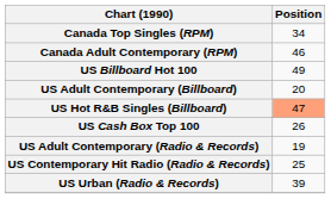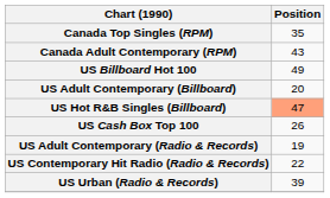Canada Top Singles (RPM) | Position: 34 -> 35
Canada Adult Contemporary (RPM) | Position: 46 -> 43
US Contemporary Hit Radio (Radio & Records) | Position: 25 -> 22
